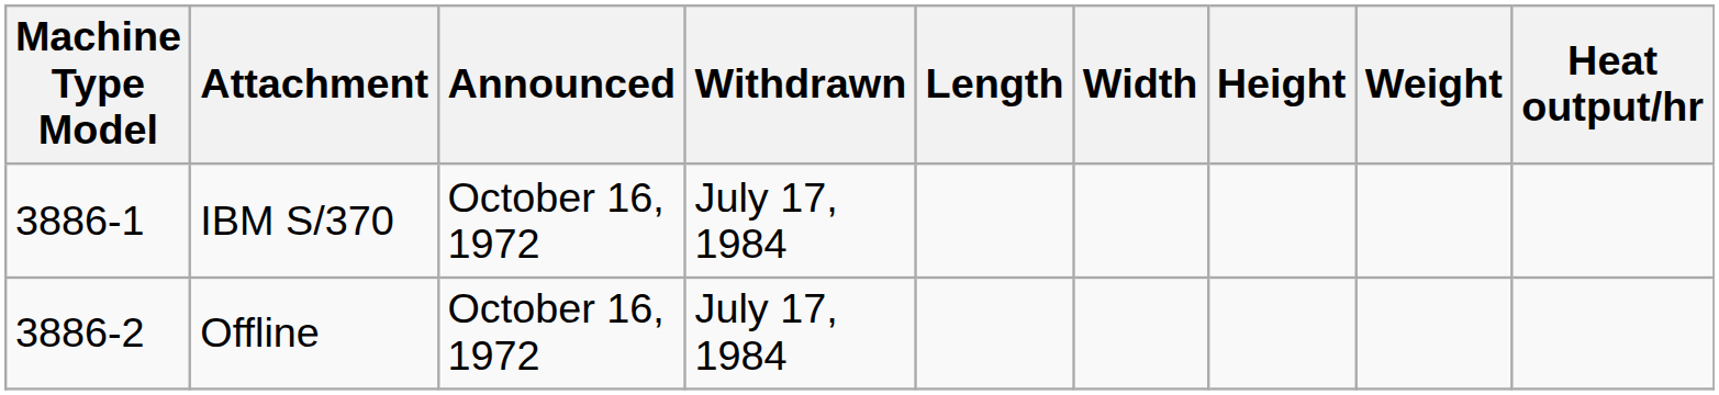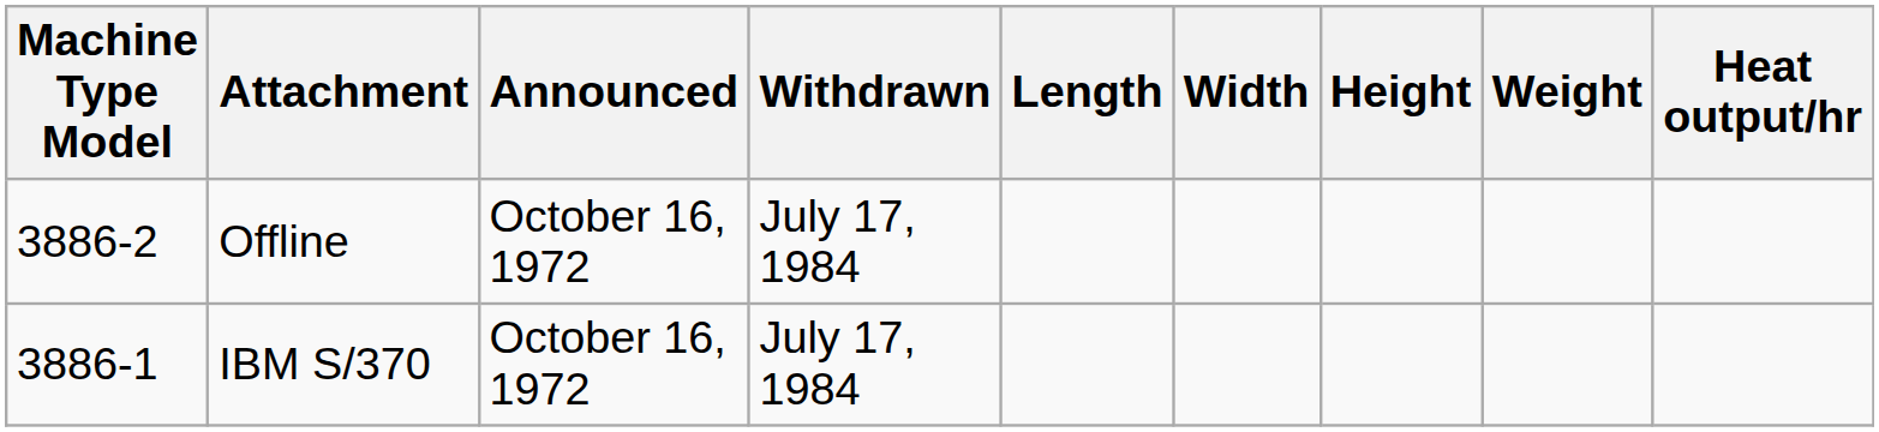rows swapped: IBM S/370 <-> Offline
